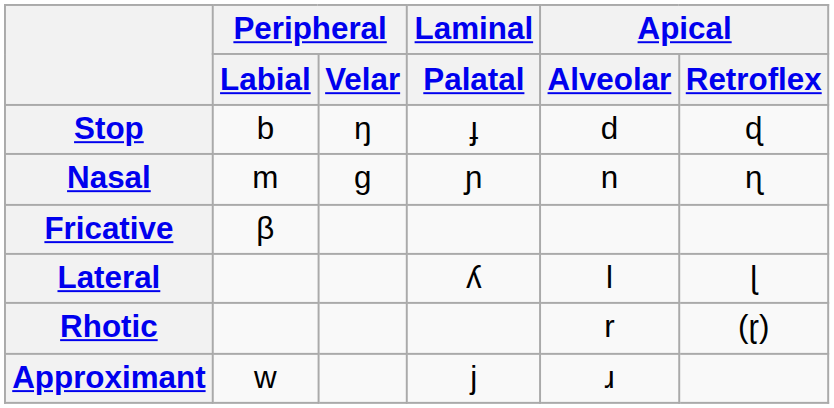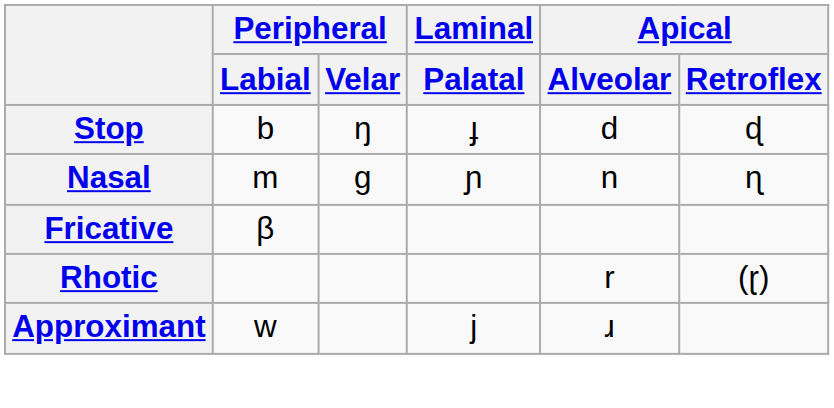- row: Lateral | ʎ | l | ɭ
